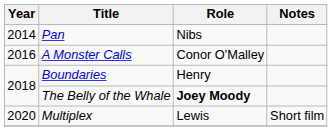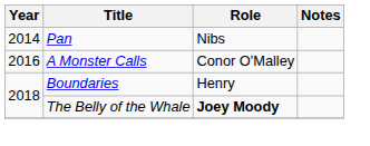- row: 2020 | Multiplex | Lewis | Short film
